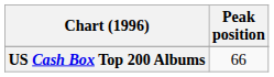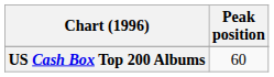US Cash Box Top 200 Albums | Peak position: 66 -> 60
